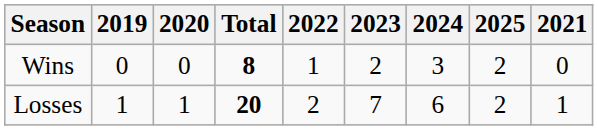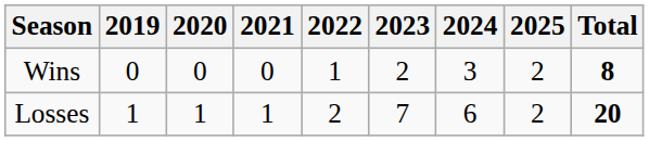columns swapped: 2021 <-> Total
